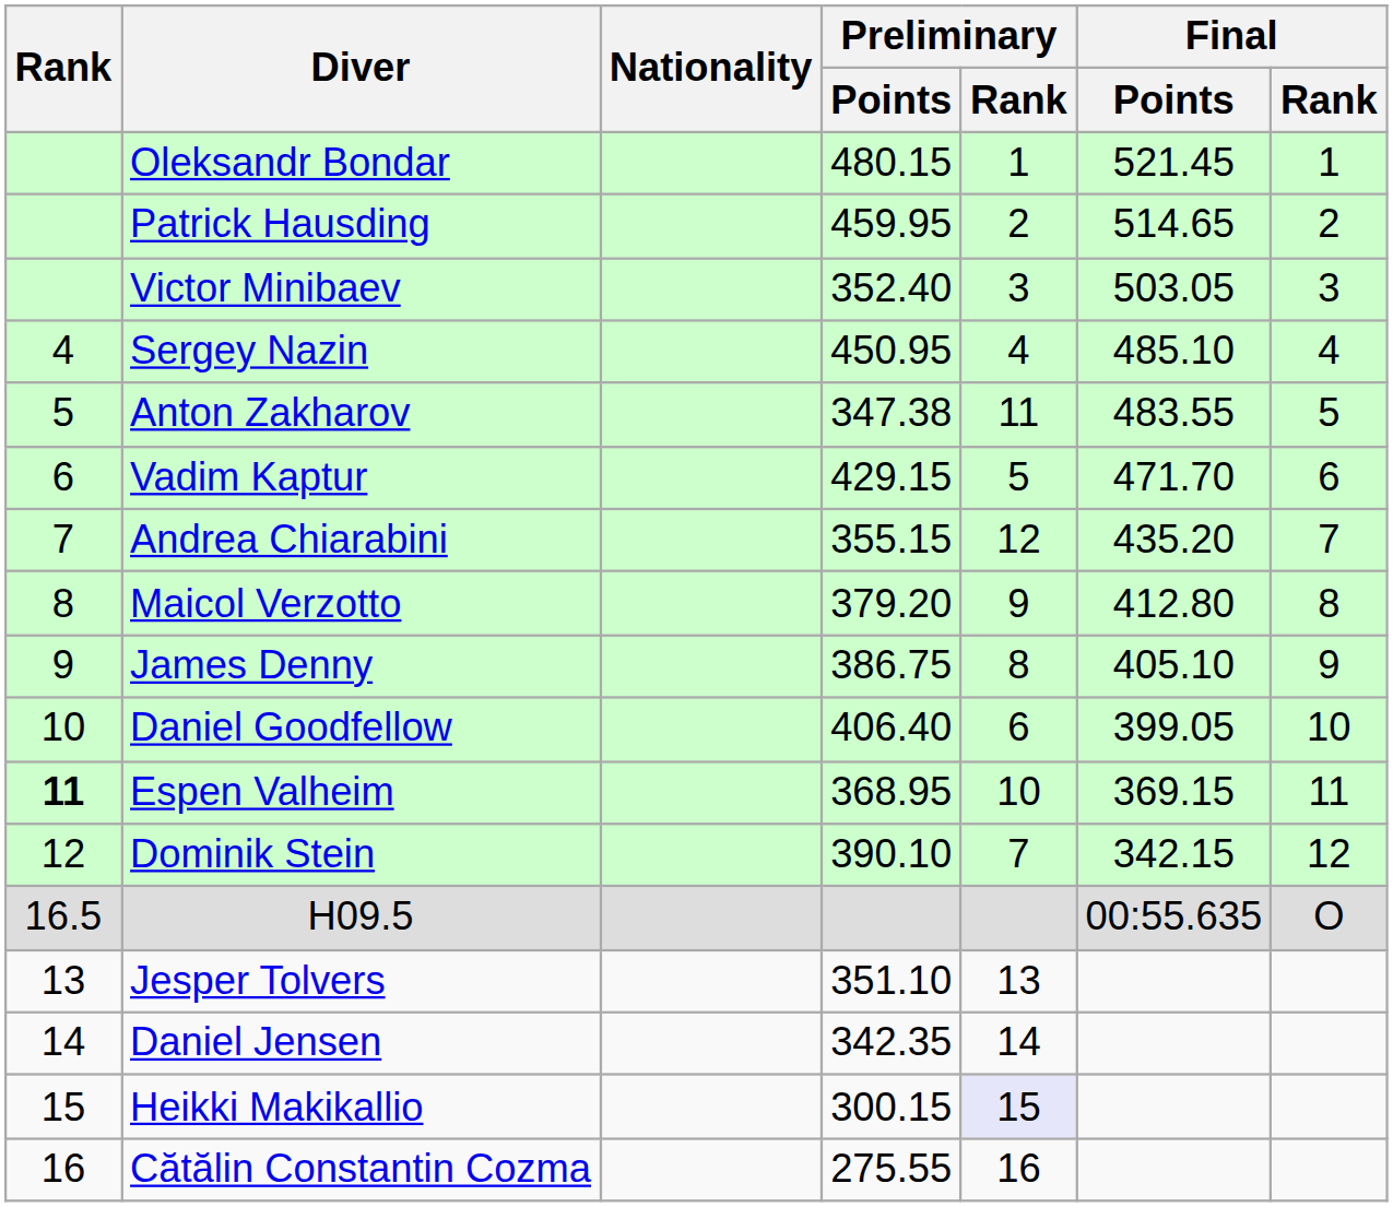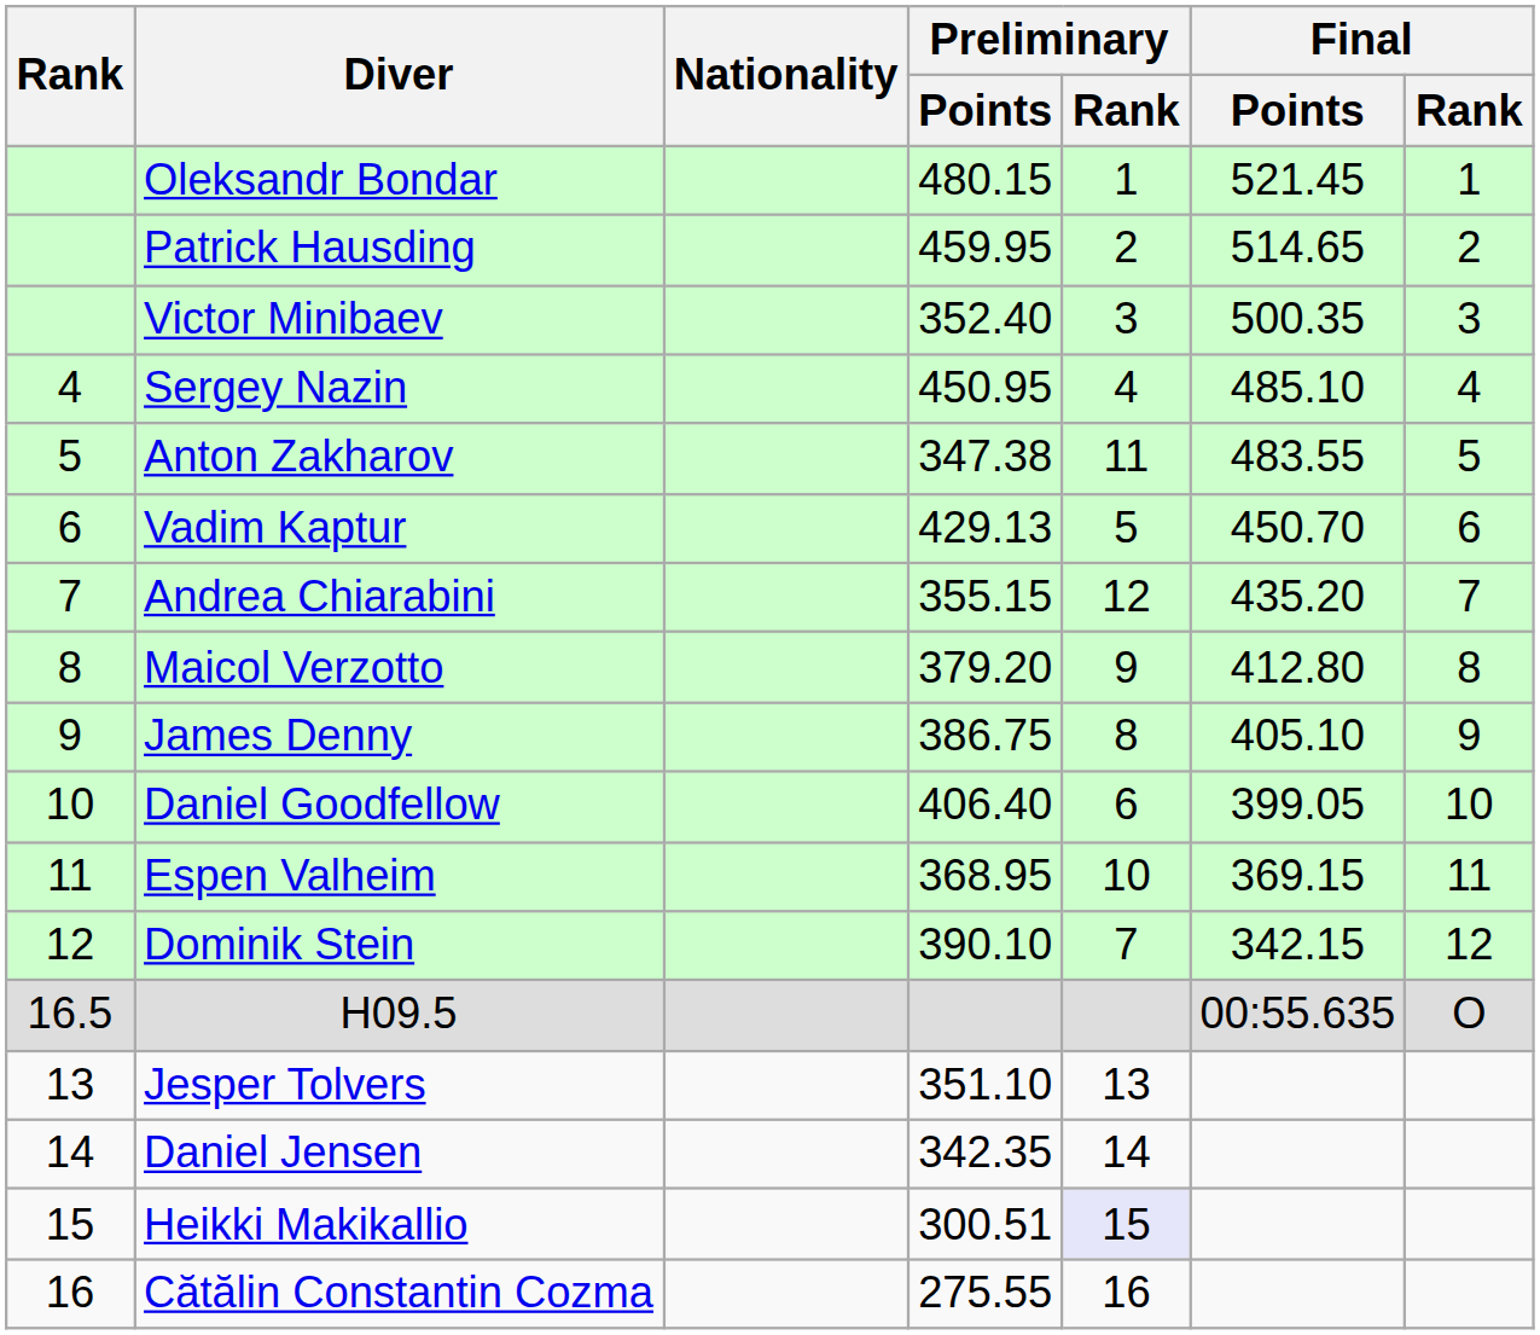Victor Minibaev | Final / Points: 503.05 -> 500.35
Vadim Kaptur | Preliminary / Points: 429.15 -> 429.13
Vadim Kaptur | Final / Points: 471.70 -> 450.70
Espen Valheim | Rank: bold -> normal
Heikki Makikallio | Preliminary / Points: 300.15 -> 300.51
